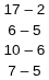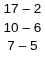- row: 6 – 5
